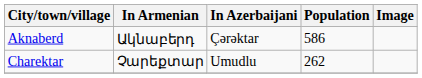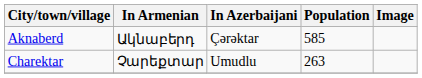Aknaberd | Population: 586 -> 585
Charektar | Population: 262 -> 263
